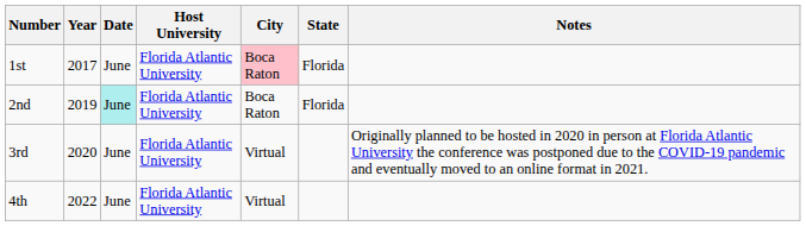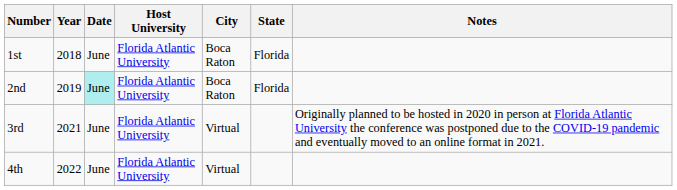1st | Year: 2017 -> 2018
1st | City: pink background -> no background
3rd | Year: 2020 -> 2021
